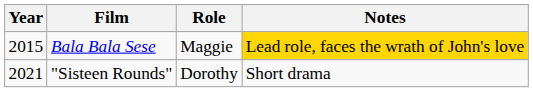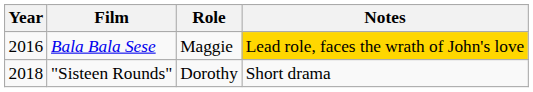Bala Bala Sese | Year: 2015 -> 2016
"Sisteen Rounds" | Year: 2021 -> 2018
